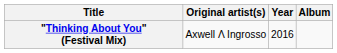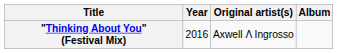columns swapped: Year <-> Original artist(s)
